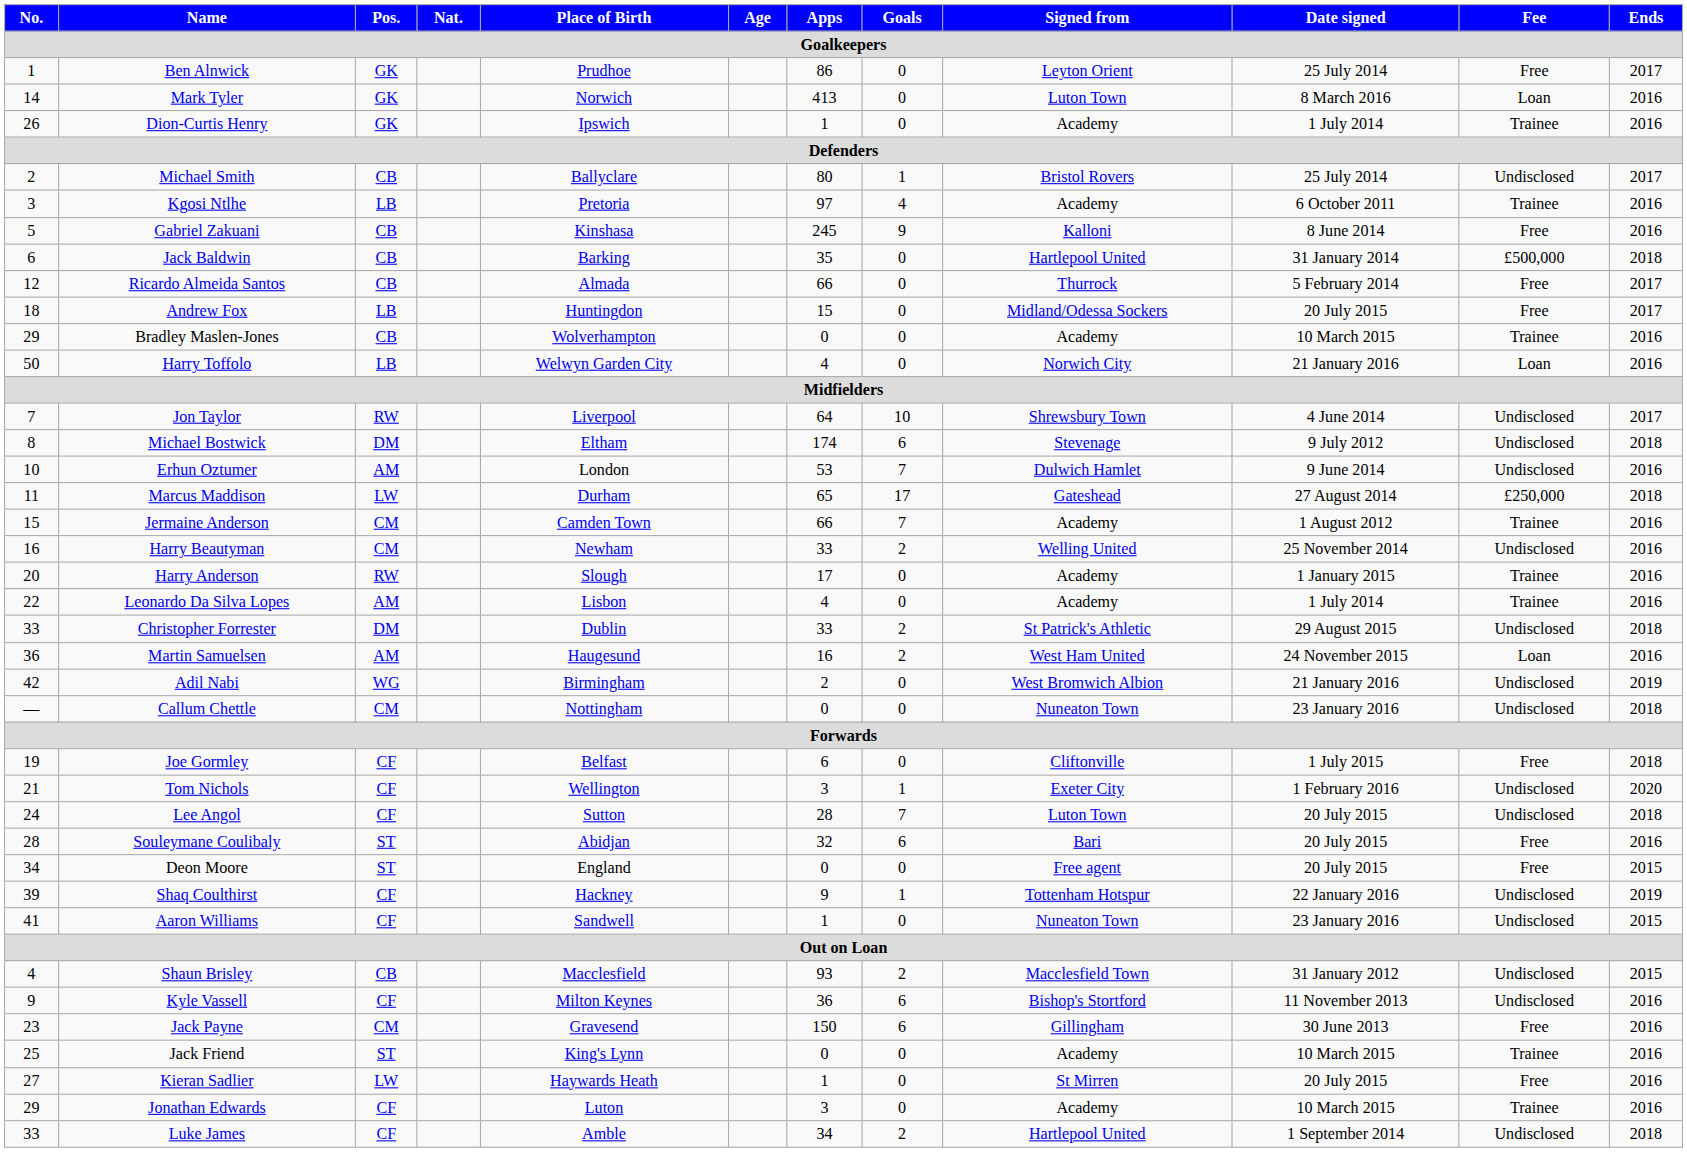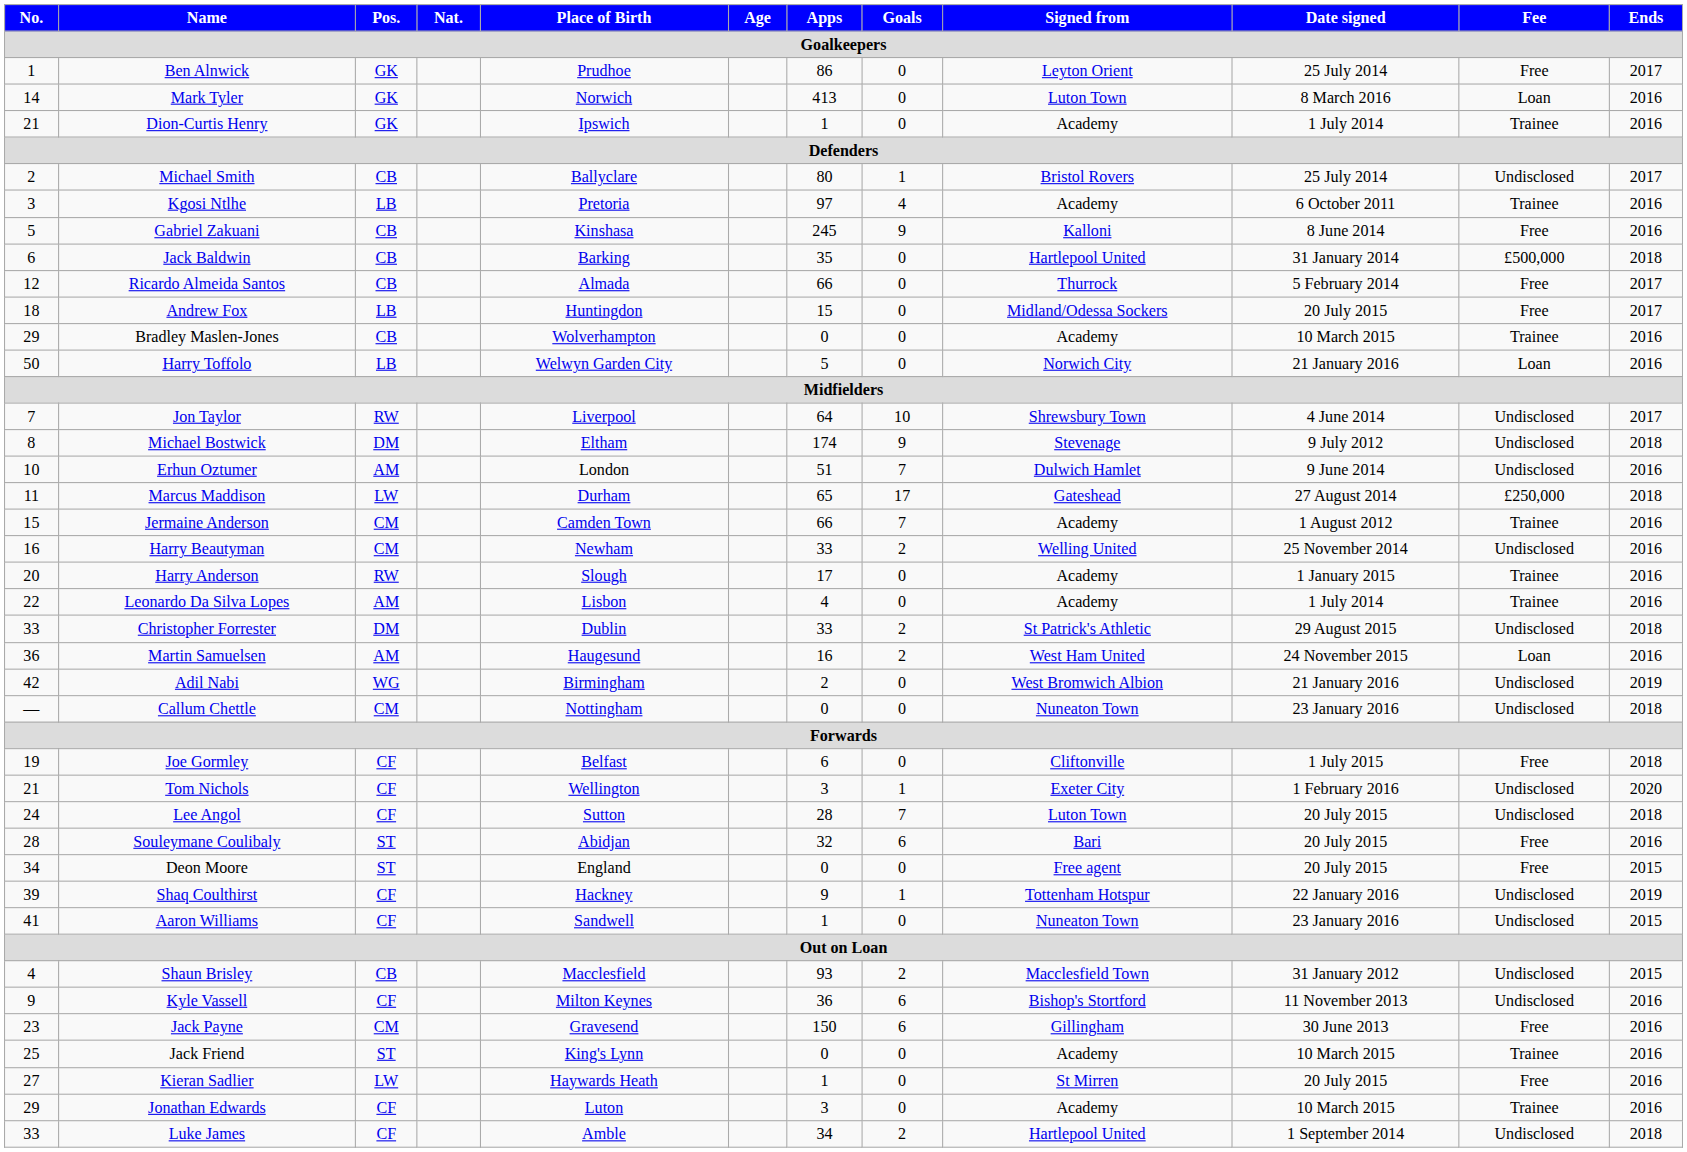Dion-Curtis Henry | No.: 26 -> 21
Harry Toffolo | Apps: 4 -> 5
Michael Bostwick | Goals: 6 -> 9
Erhun Oztumer | Apps: 53 -> 51
